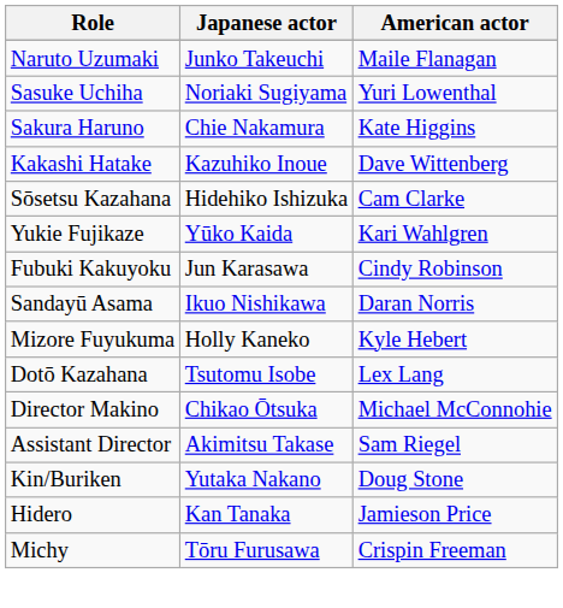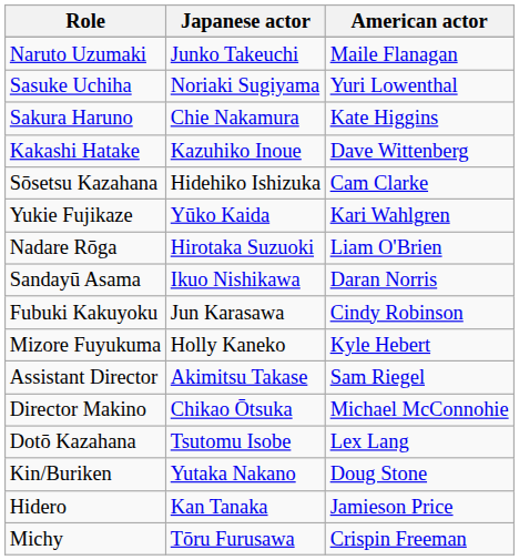+ row: Nadare Rōga | Hirotaka Suzuoki | Liam O'Brien
rows swapped: Sandayū Asama <-> Fubuki Kakuyoku
rows swapped: Dotō Kazahana <-> Assistant Director
